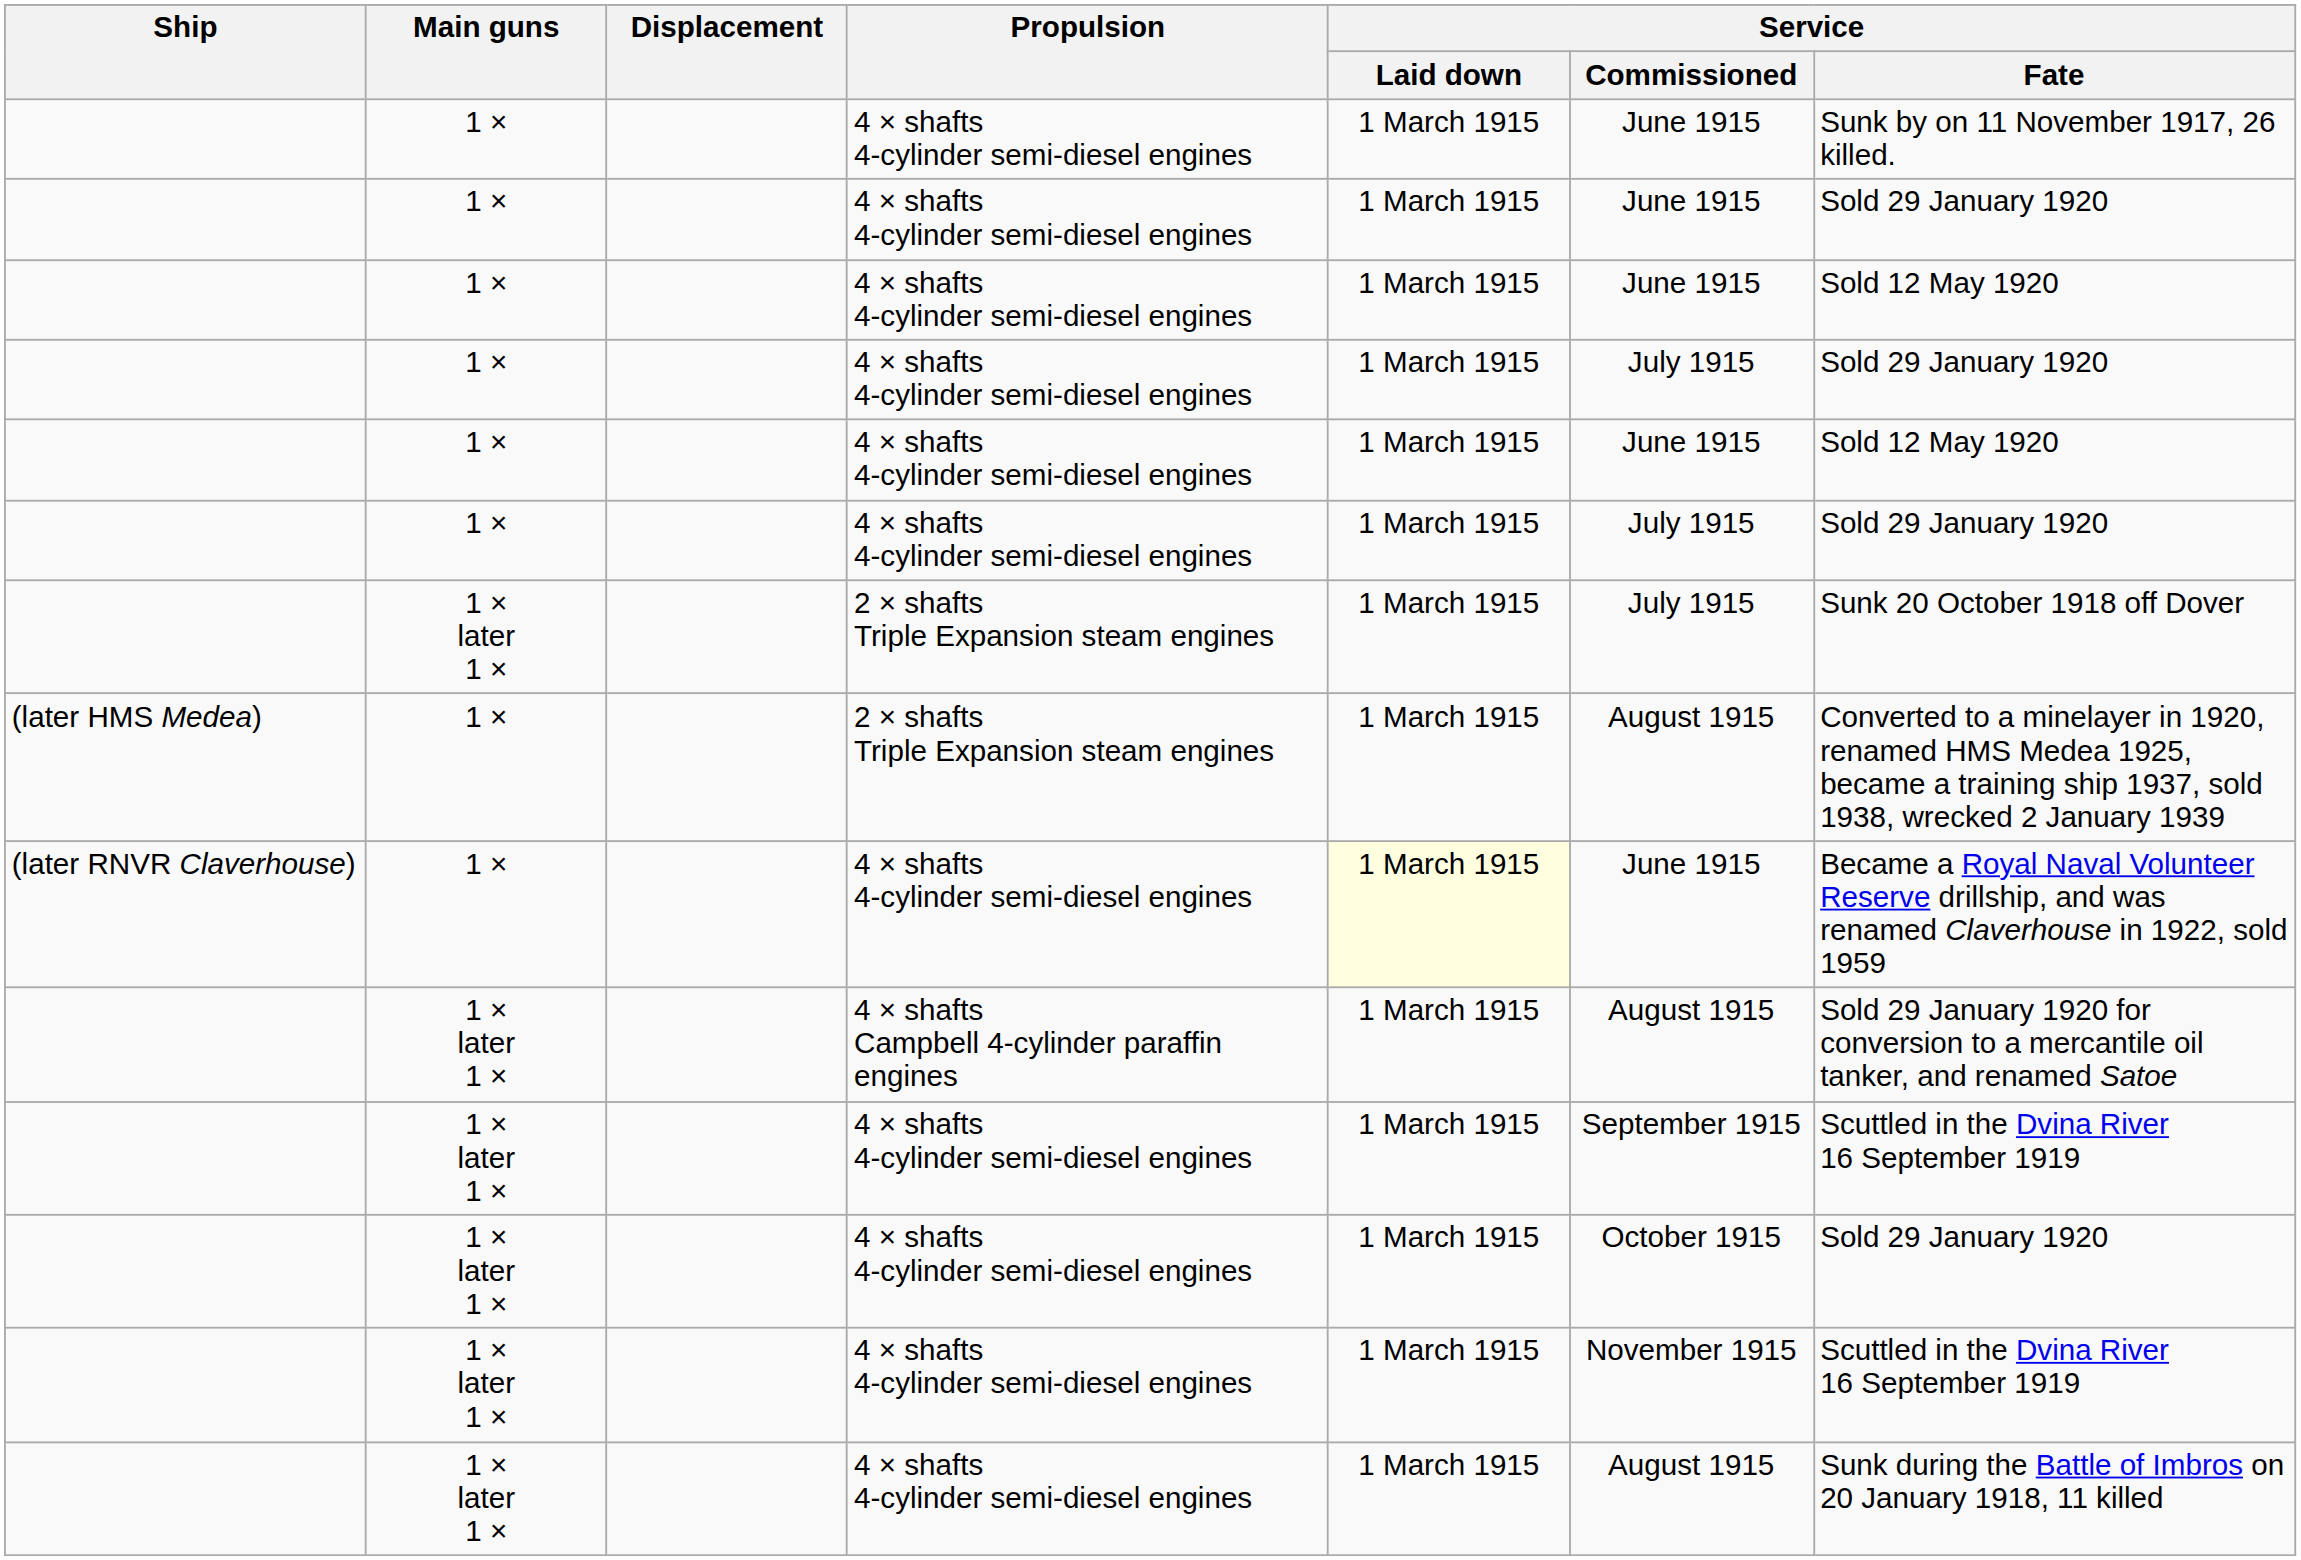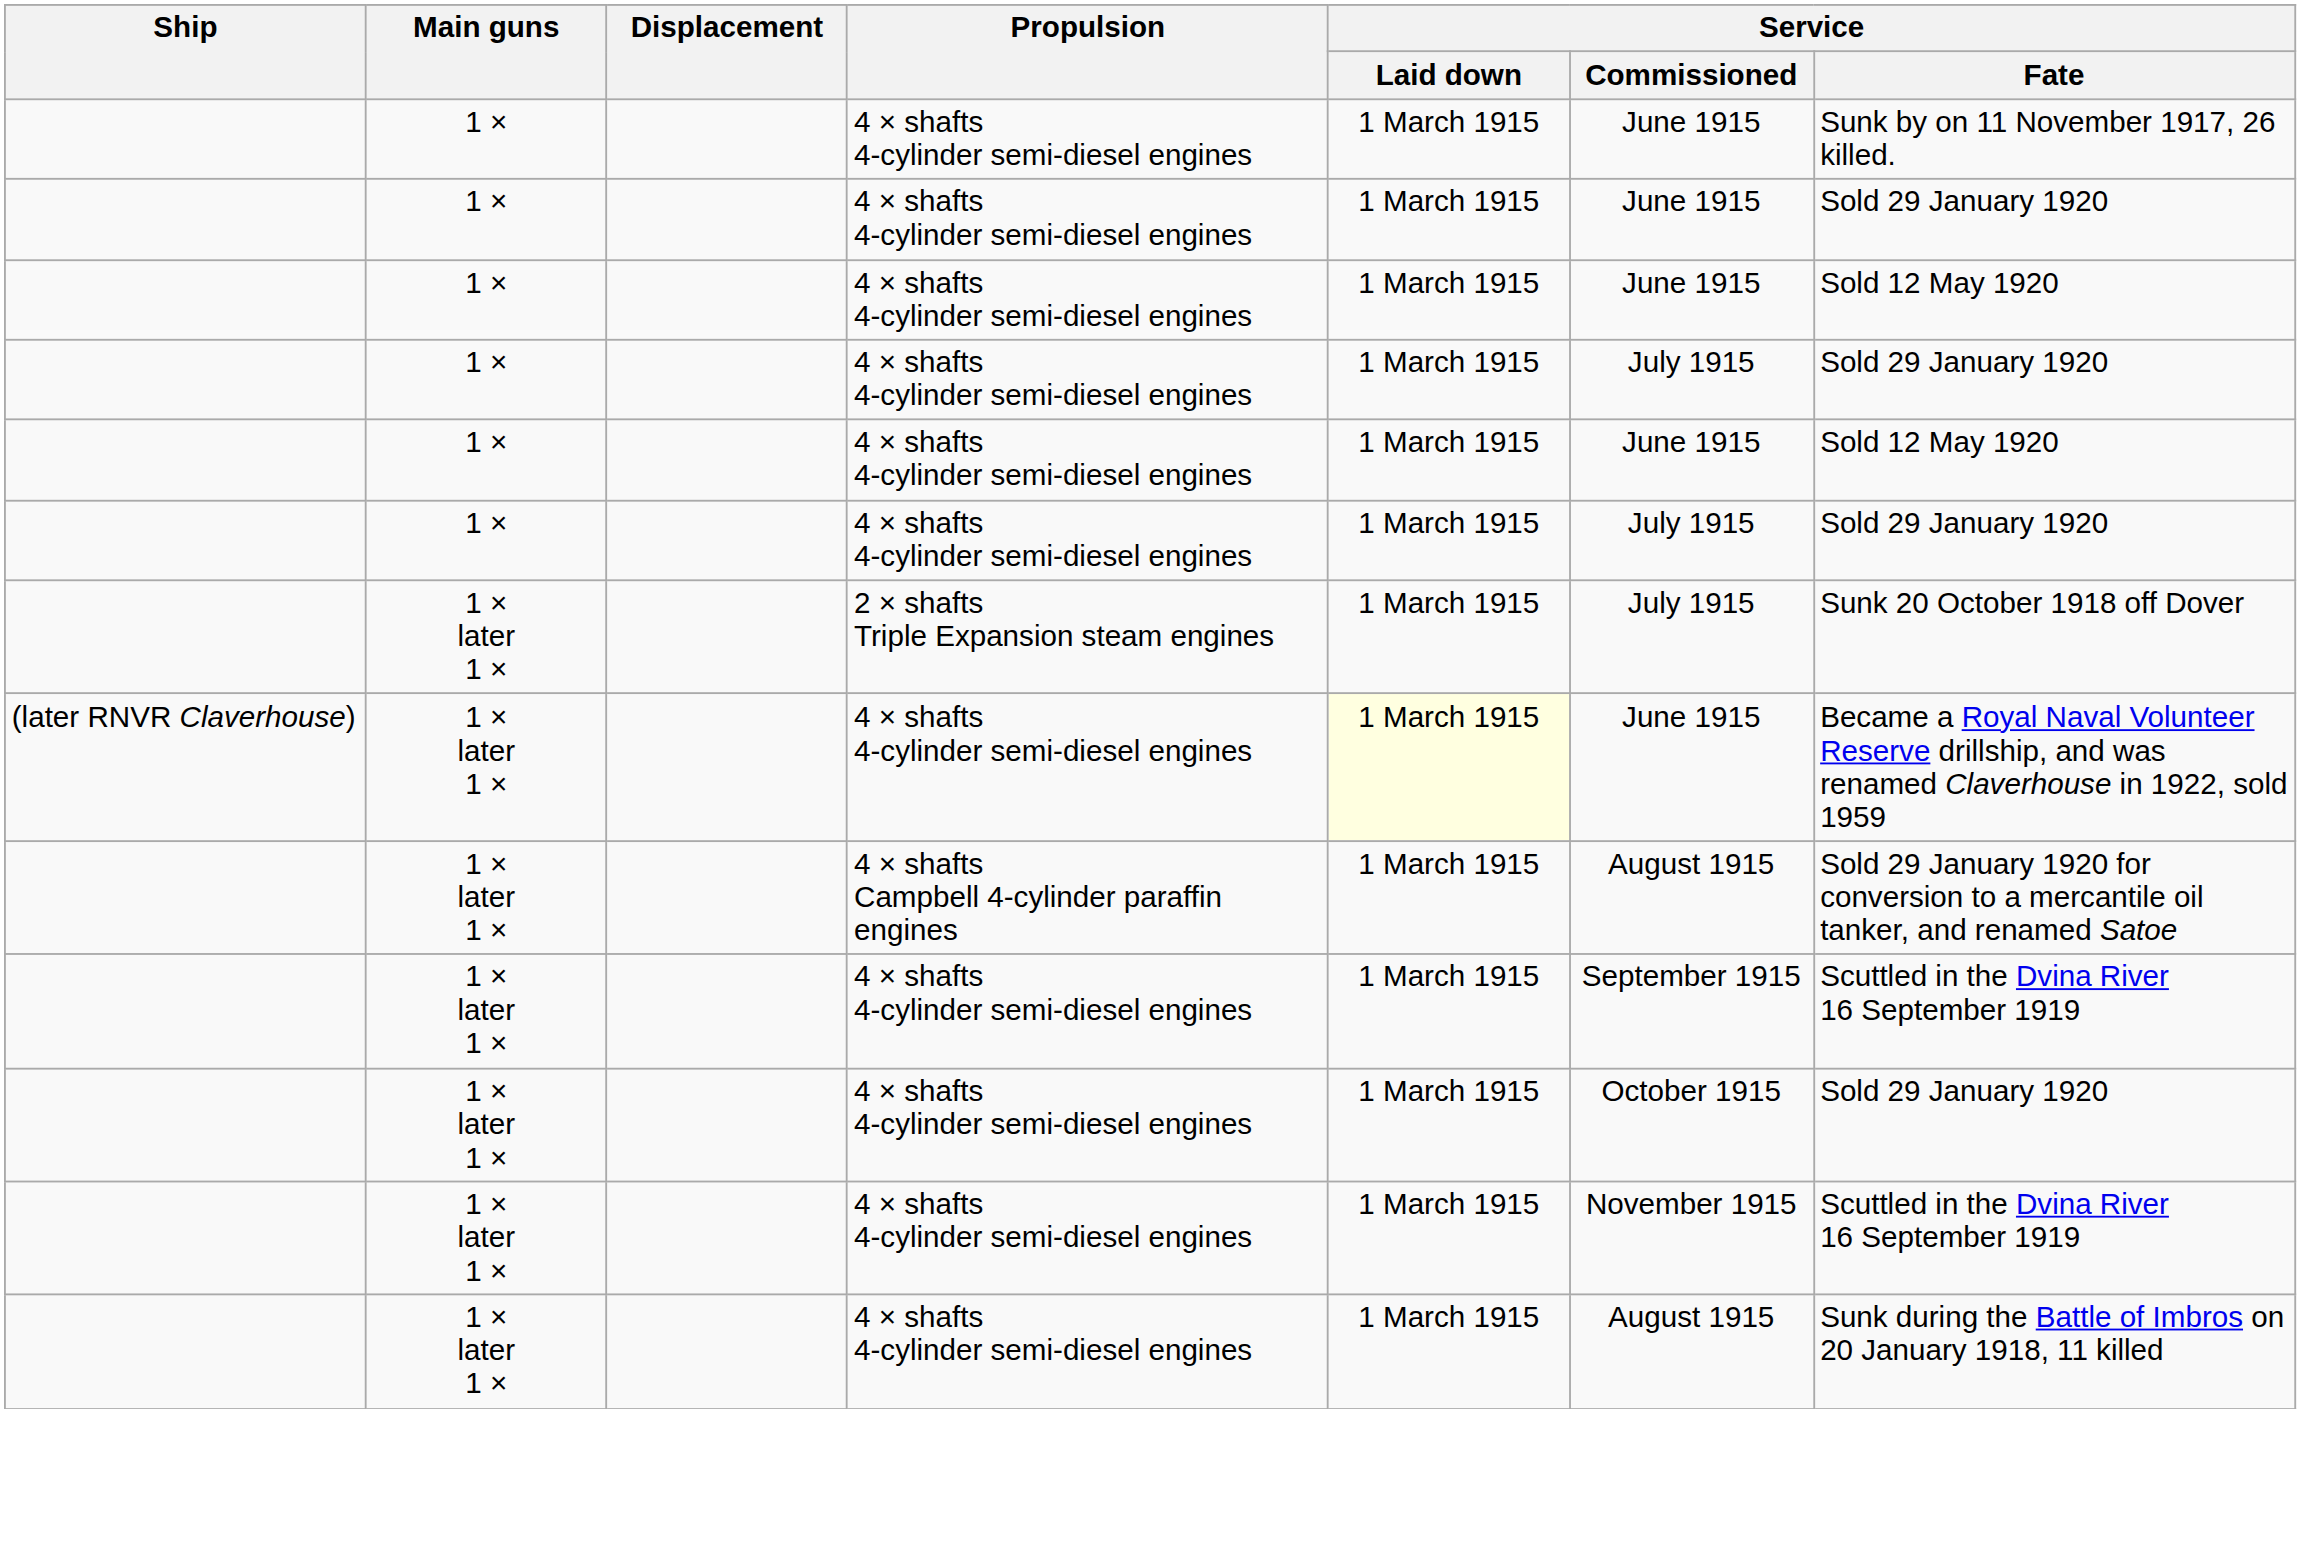- row: (later HMS Medea) | 1 × | 2 × shafts Triple Expansion steam engines | 1 March 1915 | August 1915 | Converted to a minelayer in 1920, renamed HMS Medea 1925, became a training ship 1937, sold 1938, wrecked 2 January 1939
(later RNVR Claverhouse) | Main guns: 1 × -> 1 × later 1 ×
